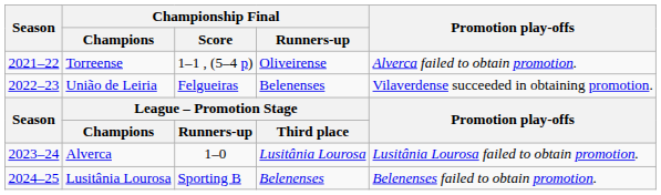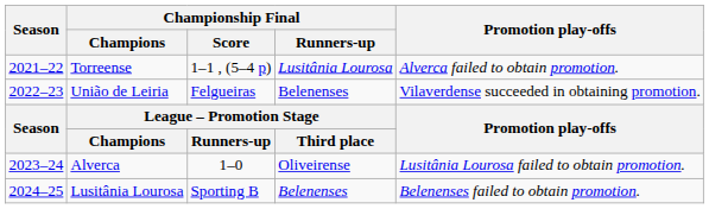Torreense | Championship Final / Runners-up: Oliveirense -> Lusitânia Lourosa
Alverca | Championship Final / Runners-up: Lusitânia Lourosa -> Oliveirense
